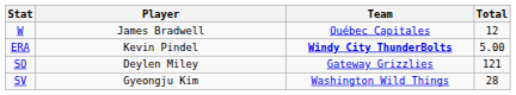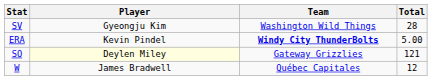rows swapped: W <-> SV
SO | Player: no background -> lightyellow background
